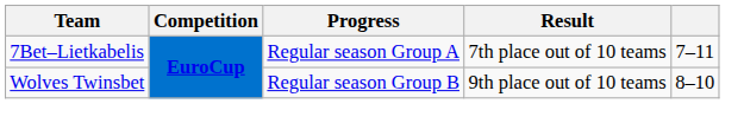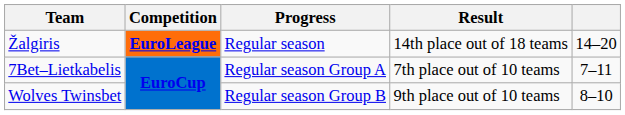+ row: Žalgiris | EuroLeague | Regular season | 14th place out of 18 teams | 14–20
